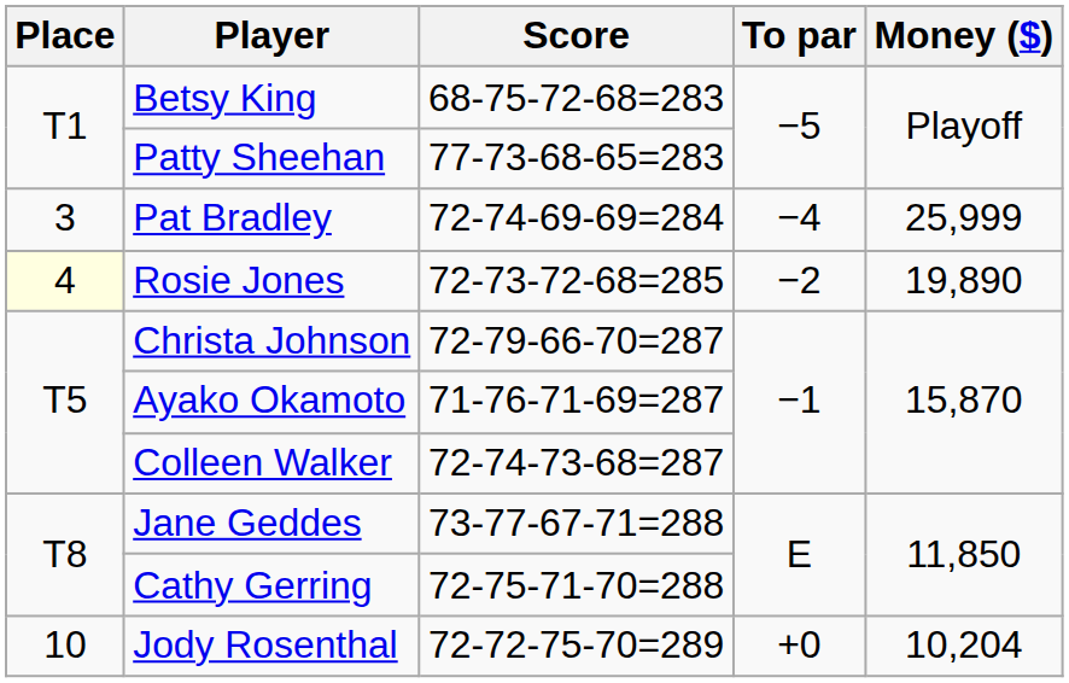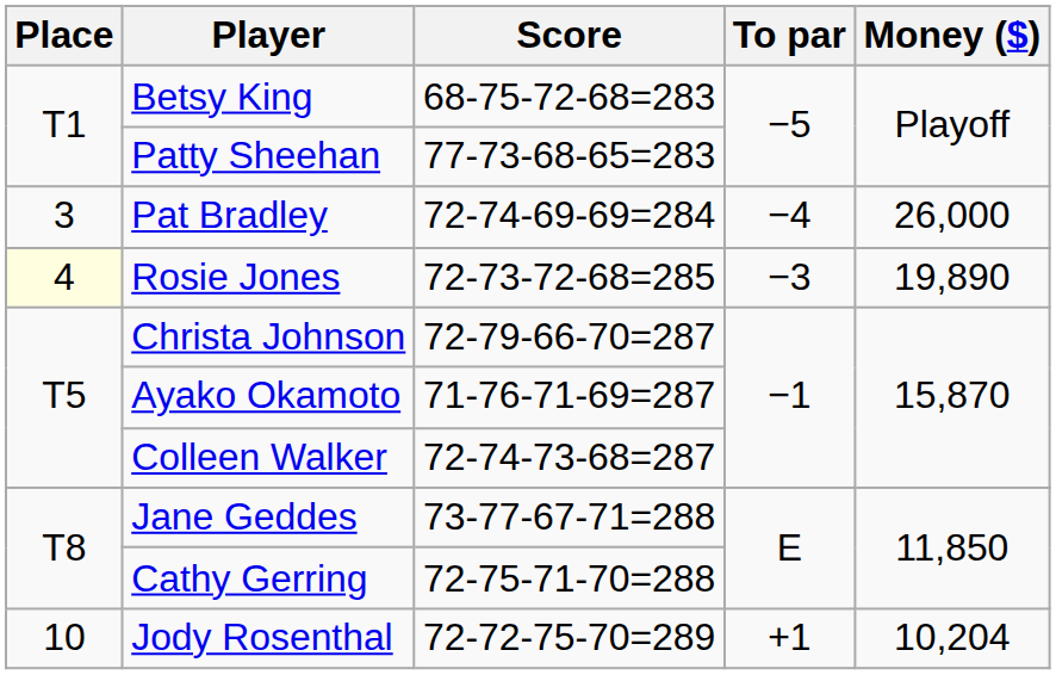Pat Bradley | Money ($): 25,999 -> 26,000
Rosie Jones | To par: −2 -> −3
Jody Rosenthal | To par: +0 -> +1
